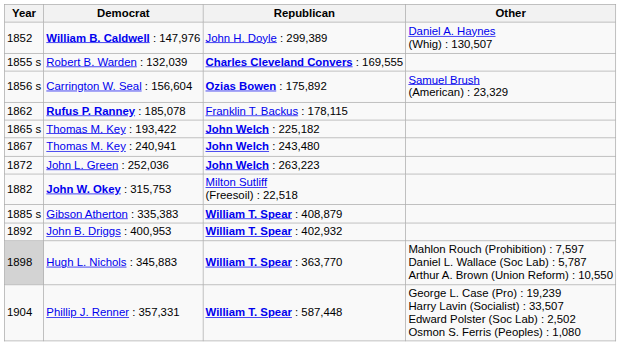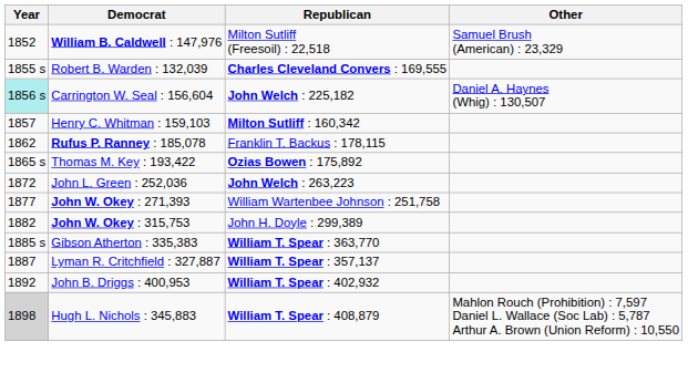William B. Caldwell : 147,976 | Republican: John H. Doyle : 299,389 -> Milton Sutliff (Freesoil) : 22,518
William B. Caldwell : 147,976 | Other: Daniel A. Haynes (Whig) : 130,507 -> Samuel Brush (American) : 23,329
Carrington W. Seal : 156,604 | Year: no background -> paleturquoise background
Carrington W. Seal : 156,604 | Republican: Ozias Bowen : 175,892 -> John Welch : 225,182
Carrington W. Seal : 156,604 | Other: Samuel Brush (American) : 23,329 -> Daniel A. Haynes (Whig) : 130,507
+ row: 1857 | Henry C. Whitman : 159,103 | Milton Sutliff : 160,342
Thomas M. Key : 193,422 | Republican: John Welch : 225,182 -> Ozias Bowen : 175,892
- row: 1867 | Thomas M. Key : 240,941 | John Welch : 243,480
+ row: 1877 | John W. Okey : 271,393 | William Wartenbee Johnson : 251,758
John W. Okey : 315,753 | Republican: Milton Sutliff (Freesoil) : 22,518 -> John H. Doyle : 299,389
Gibson Atherton : 335,383 | Republican: William T. Spear : 408,879 -> William T. Spear : 363,770
+ row: 1887 | Lyman R. Critchfield : 327,887 | William T. Spear : 357,137
Hugh L. Nichols : 345,883 | Republican: William T. Spear : 363,770 -> William T. Spear : 408,879
- row: 1904 | Phillip J. Renner : 357,331 | William T. Spear : 587,448 | George L. Case (Pro) : 19,239 Harry Lavin (Socialist) : 33,507 Edward Polster (Soc Lab) : 2,502 Osmon S. Ferris (Peoples) : 1,080
